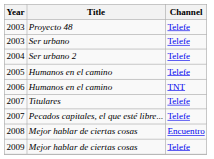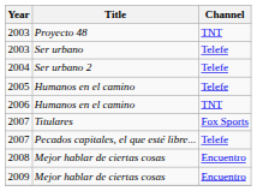2003 / Proyecto 48 | Channel: Telefe -> TNT
2007 / Titulares | Channel: Telefe -> Fox Sports
2009 | Channel: Telefe -> Encuentro
